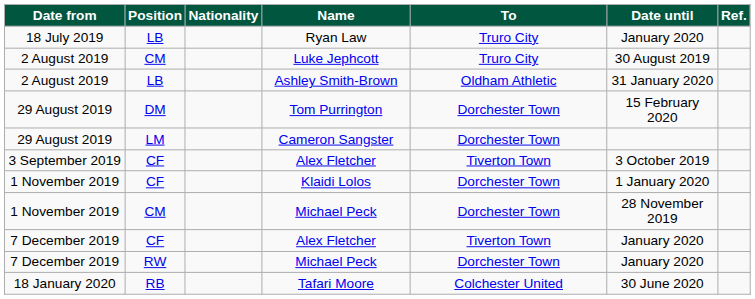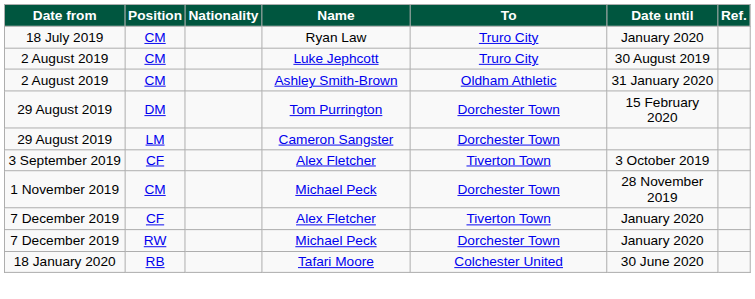Ryan Law | Position: LB -> CM
Ashley Smith-Brown | Position: LB -> CM
- row: 1 November 2019 | CF | Klaidi Lolos | Dorchester Town | 1 January 2020
